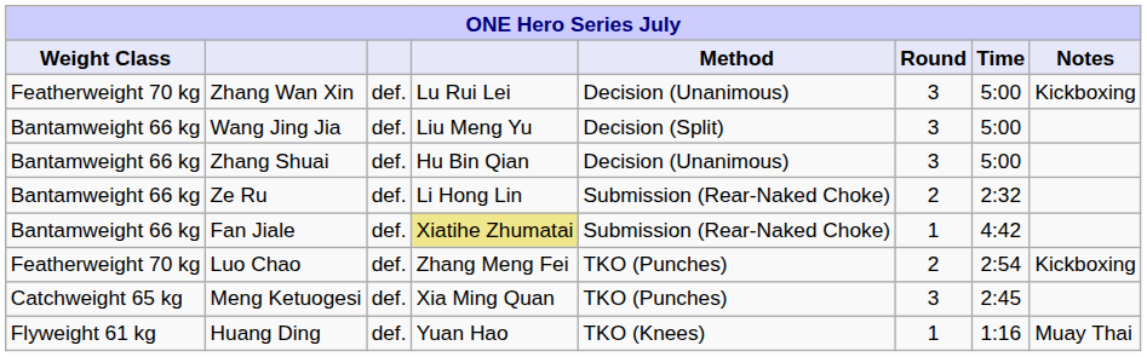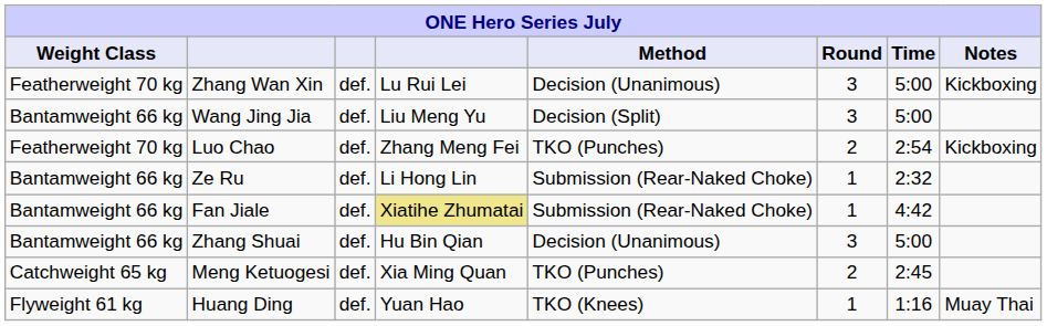rows swapped: Luo Chao <-> Zhang Shuai
Ze Ru | Round: 2 -> 1
Meng Ketuogesi | Round: 3 -> 2
